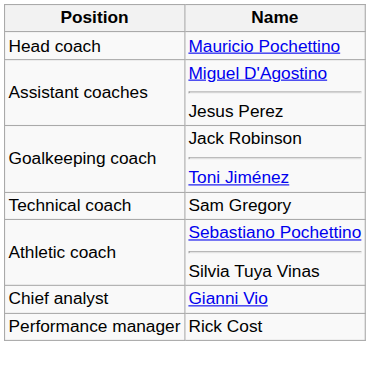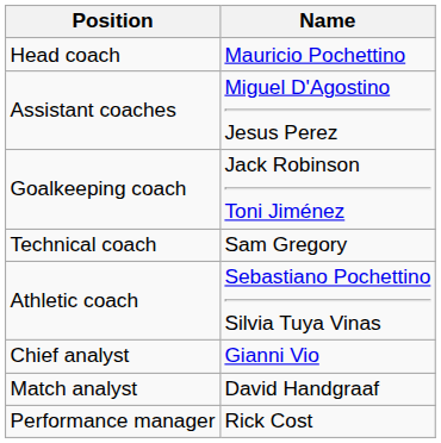+ row: Match analyst | David Handgraaf
